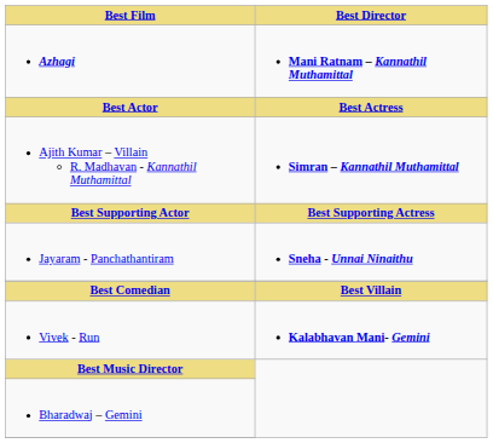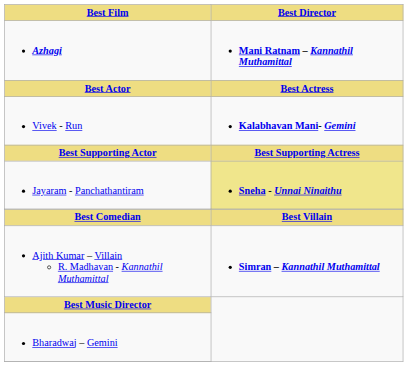rows swapped: Ajith Kumar – Villain R. Madhavan - Kannathil Muthamittal <-> Vivek - Run
Jayaram - Panchathantiram | Best Director: no background -> khaki background
